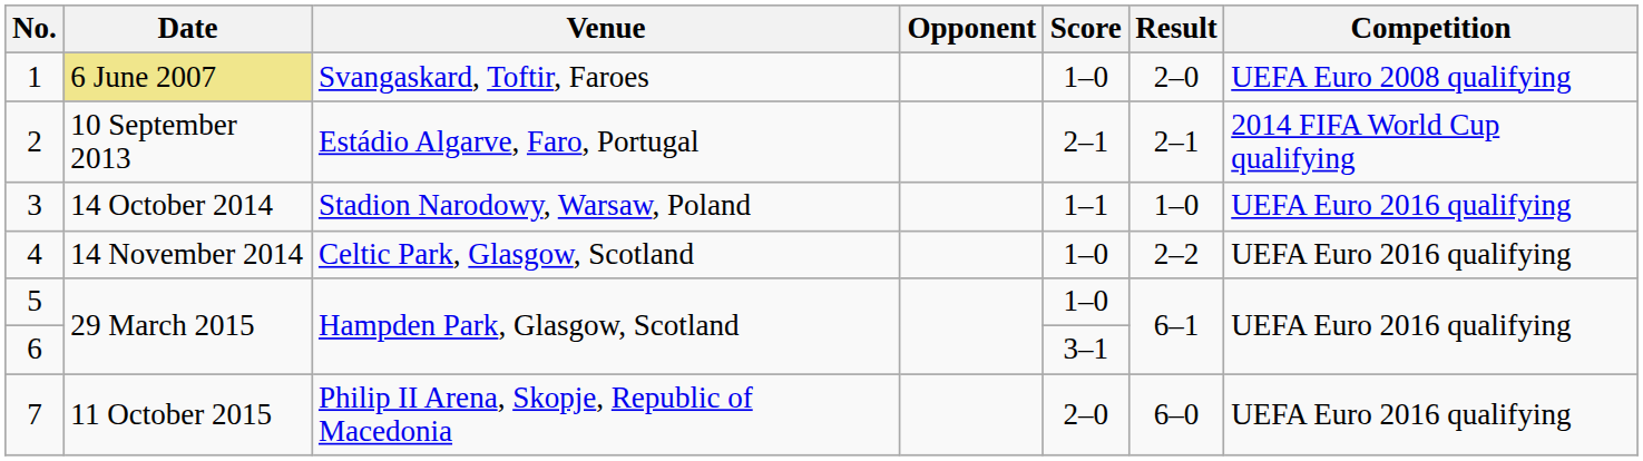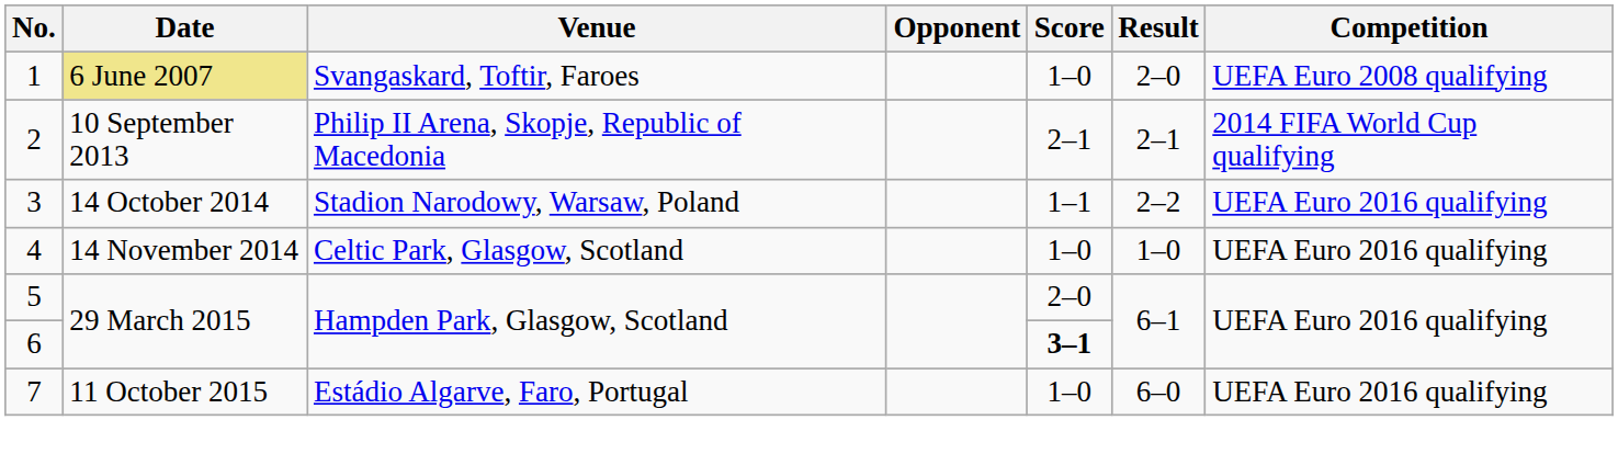2 | Venue: Estádio Algarve, Faro, Portugal -> Philip II Arena, Skopje, Republic of Macedonia
3 | Result: 1–0 -> 2–2
4 | Result: 2–2 -> 1–0
5 | Score: 1–0 -> 2–0
6 | Score: normal -> bold
7 | Venue: Philip II Arena, Skopje, Republic of Macedonia -> Estádio Algarve, Faro, Portugal
7 | Score: 2–0 -> 1–0
